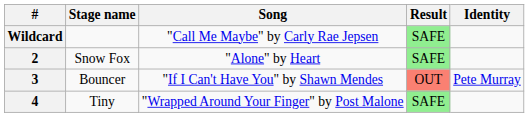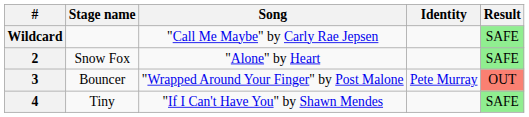columns swapped: Identity <-> Result
3 | Song: "If I Can't Have You" by Shawn Mendes -> "Wrapped Around Your Finger" by Post Malone
4 | Song: "Wrapped Around Your Finger" by Post Malone -> "If I Can't Have You" by Shawn Mendes
